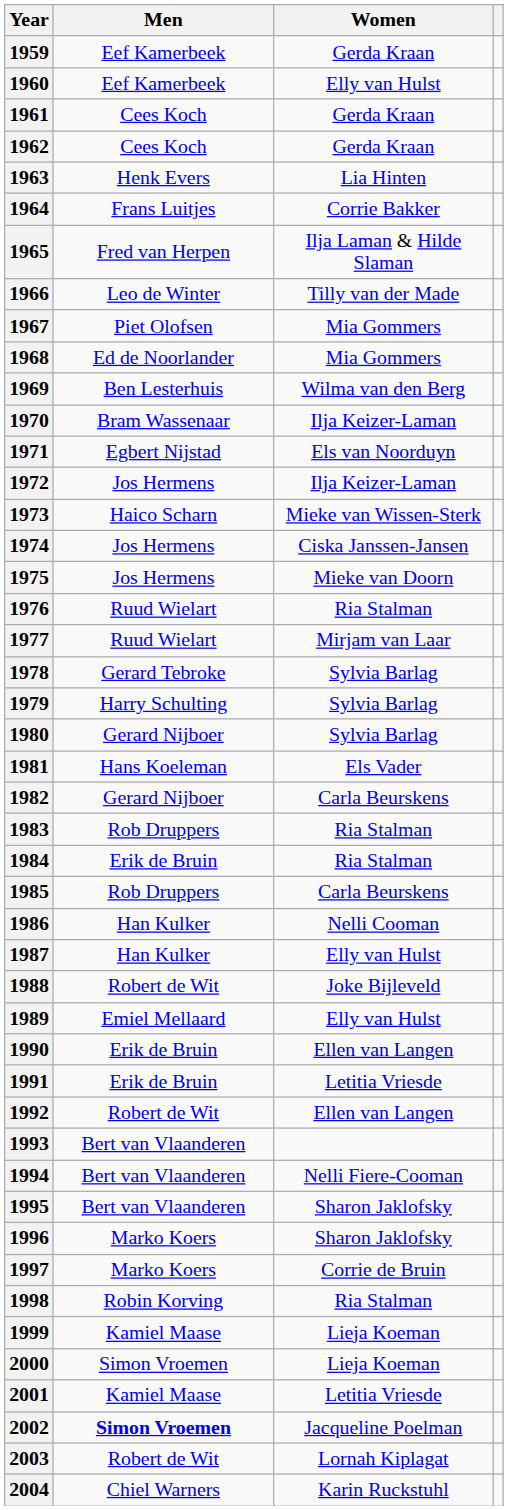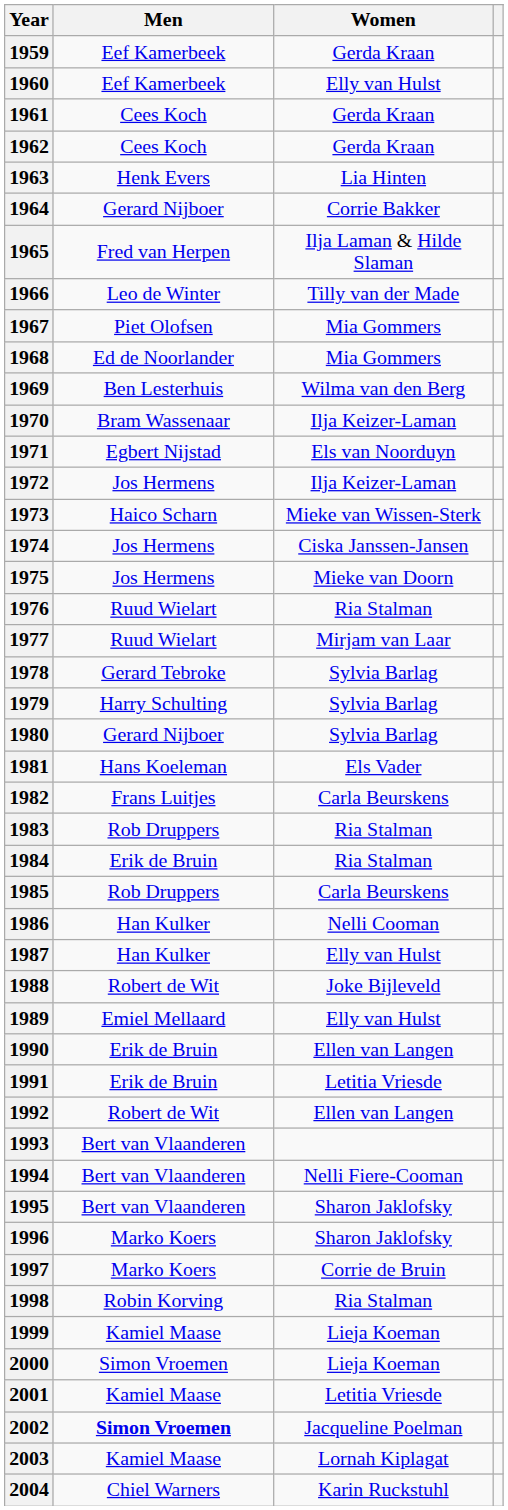1964 | Men: Frans Luitjes -> Gerard Nijboer
1982 | Men: Gerard Nijboer -> Frans Luitjes
2003 | Men: Robert de Wit -> Kamiel Maase
